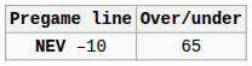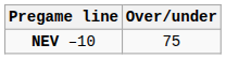NEV –10 | Over/under: 65 -> 75
